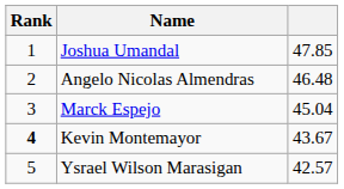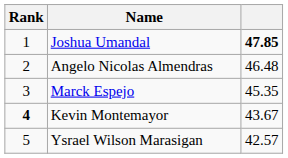Joshua Umandal | column 3: normal -> bold
Marck Espejo | column 3: 45.04 -> 45.35
